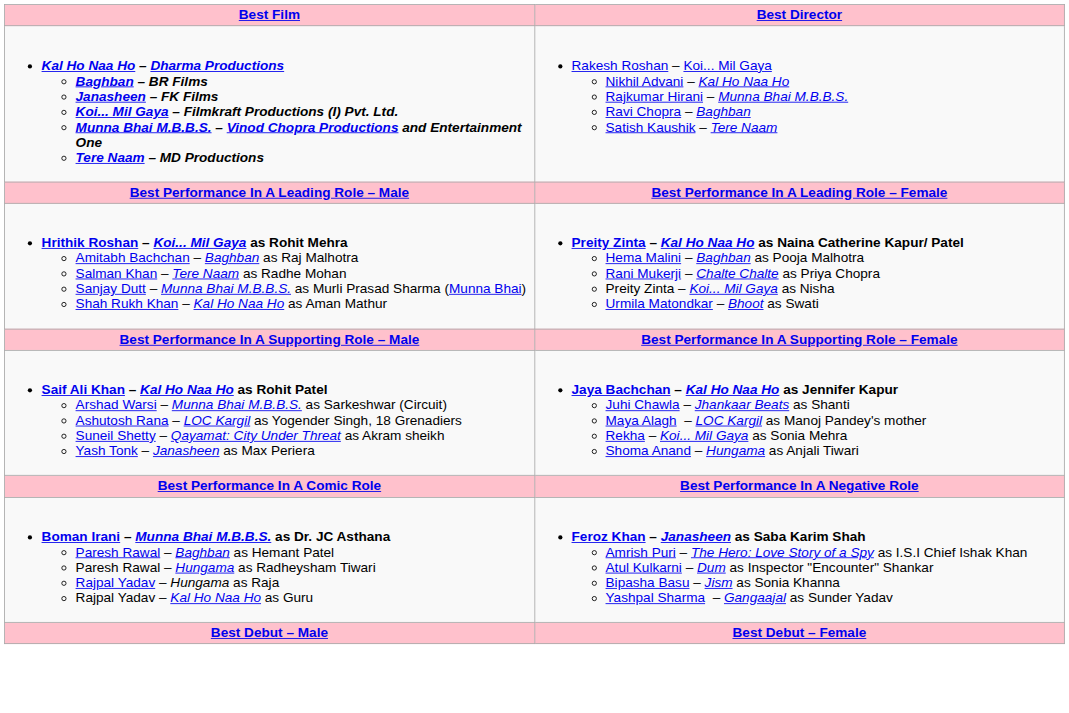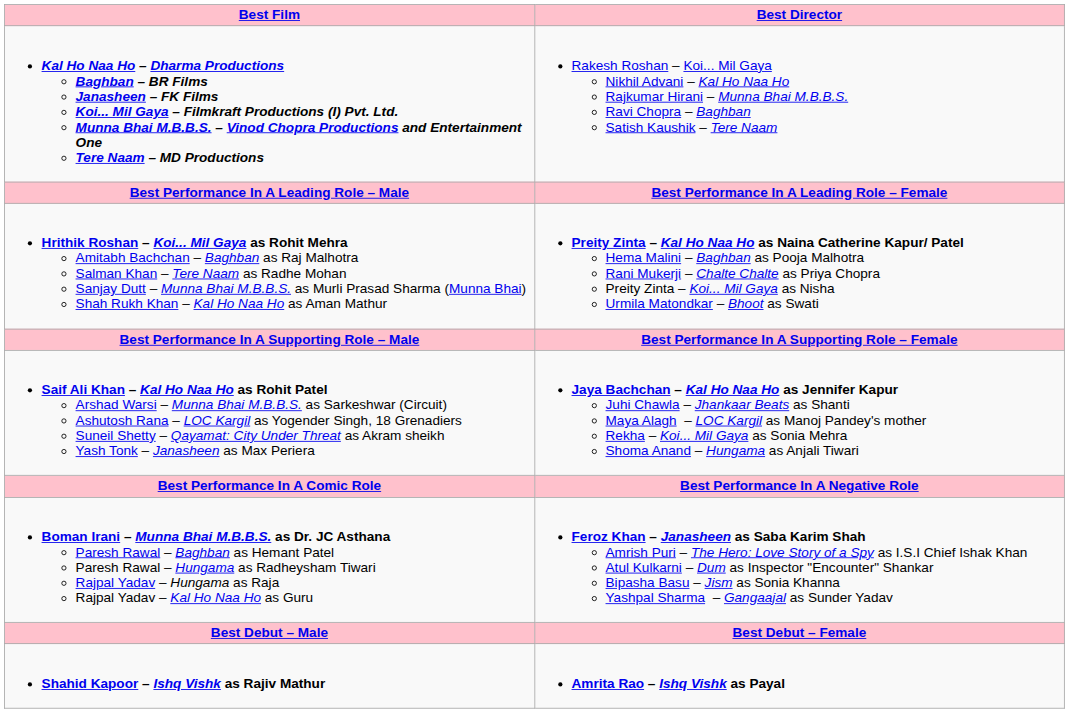+ row: Shahid Kapoor – Ishq Vishk as Rajiv Mathur | Amrita Rao – Ishq Vishk as Payal
